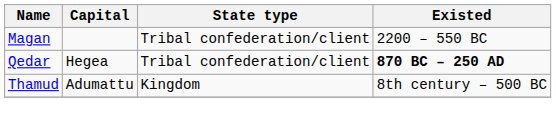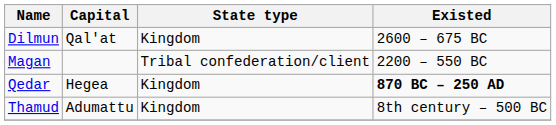+ row: Dilmun | Qal'at | Kingdom | 2600 – 675 BC
Qedar | State type: Tribal confederation/client -> Kingdom
